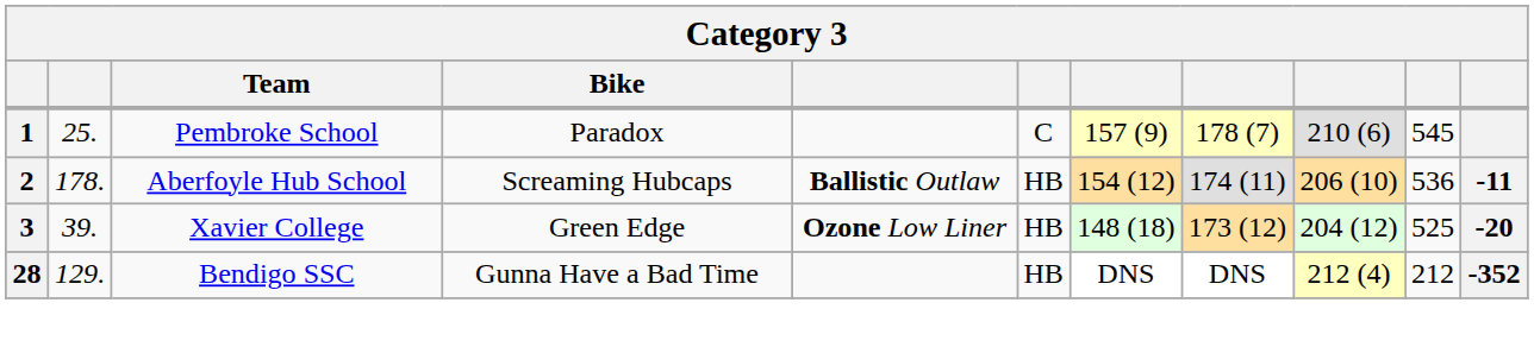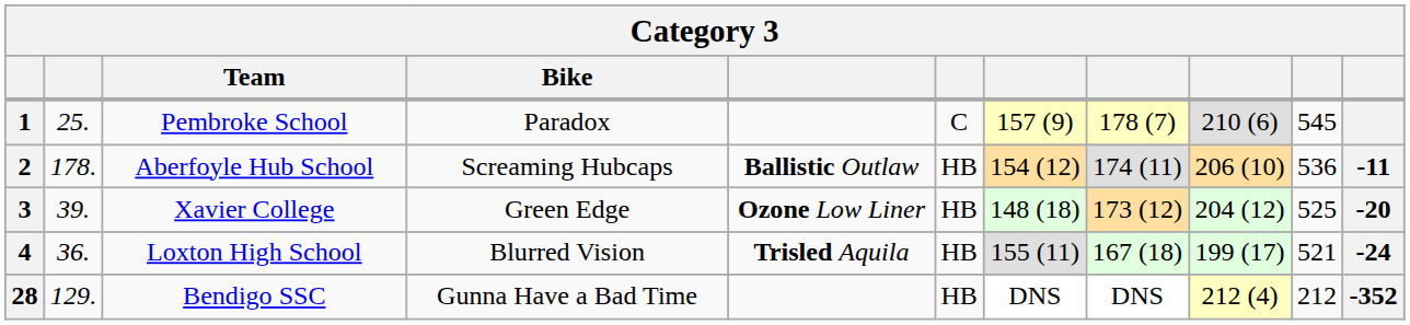+ row: 4 | 36. | Loxton High School | Blurred Vision | Trisled Aquila | HB | 155 (11) | 167 (18) | 199 (17) | 521 | -24
